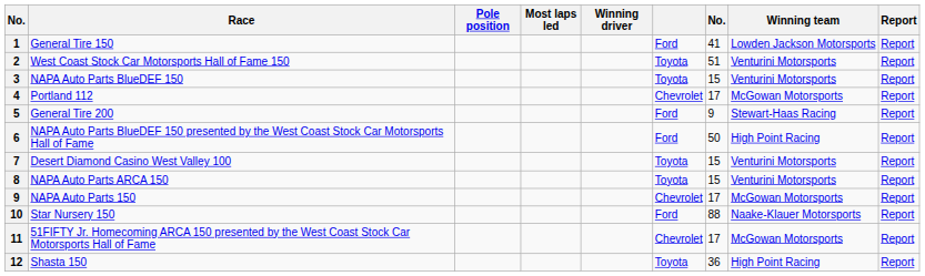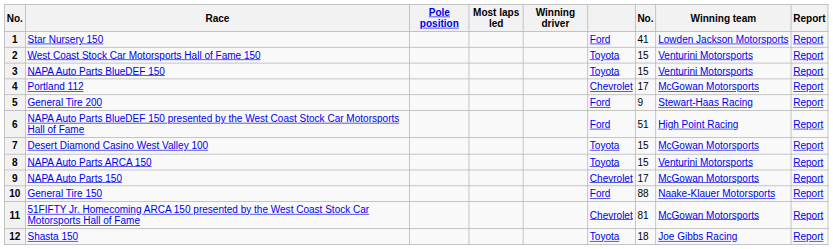1 | Race: General Tire 150 -> Star Nursery 150
2 | column 7: 51 -> 15
6 | column 7: 50 -> 51
7 | Winning team: Venturini Motorsports -> McGowan Motorsports
10 | Race: Star Nursery 150 -> General Tire 150
11 | column 7: 17 -> 81
12 | column 7: 36 -> 18
12 | Winning team: High Point Racing -> Joe Gibbs Racing
